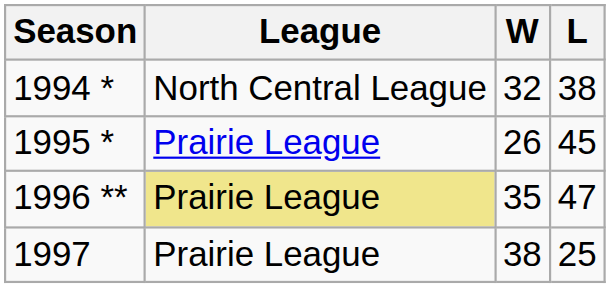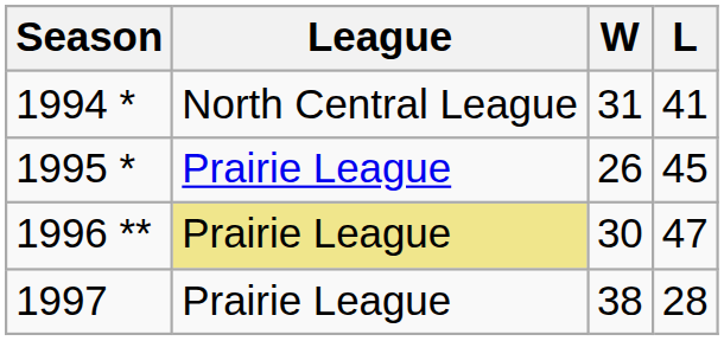1994 * | W: 32 -> 31
1994 * | L: 38 -> 41
1996 ** | W: 35 -> 30
1997 | L: 25 -> 28
